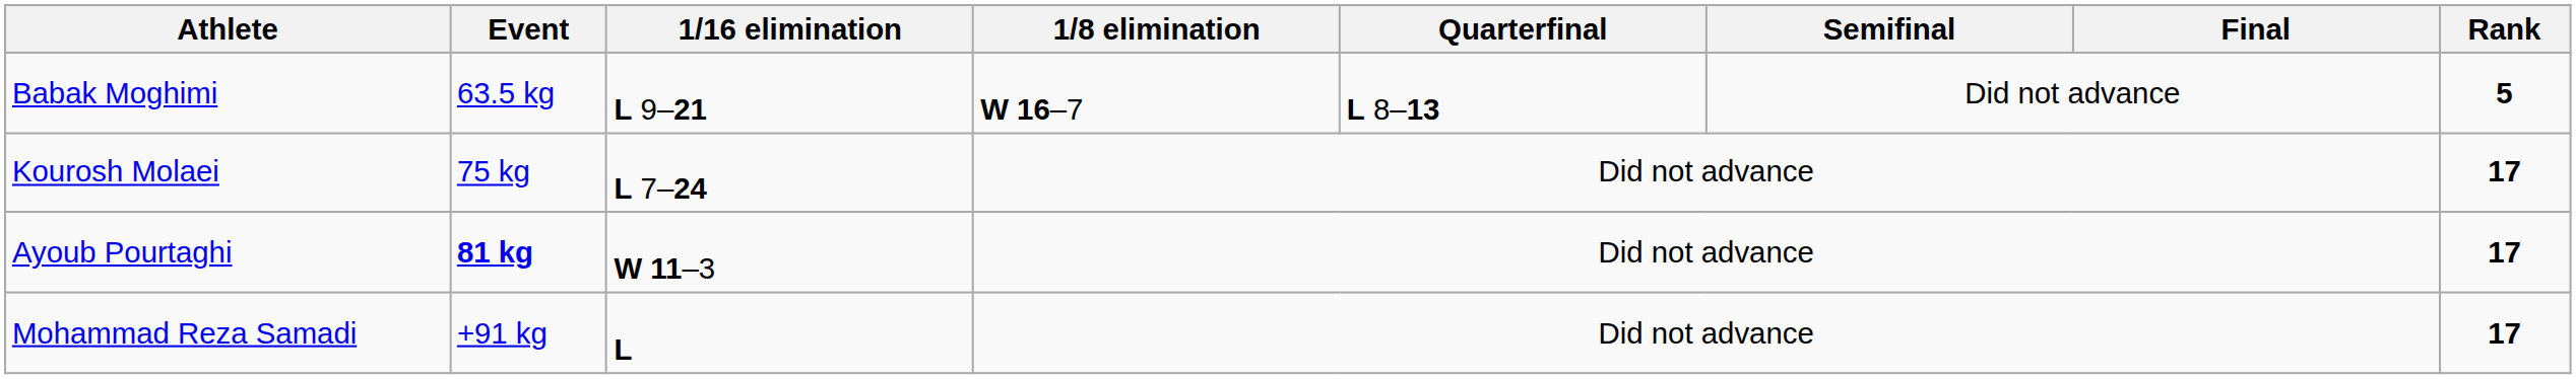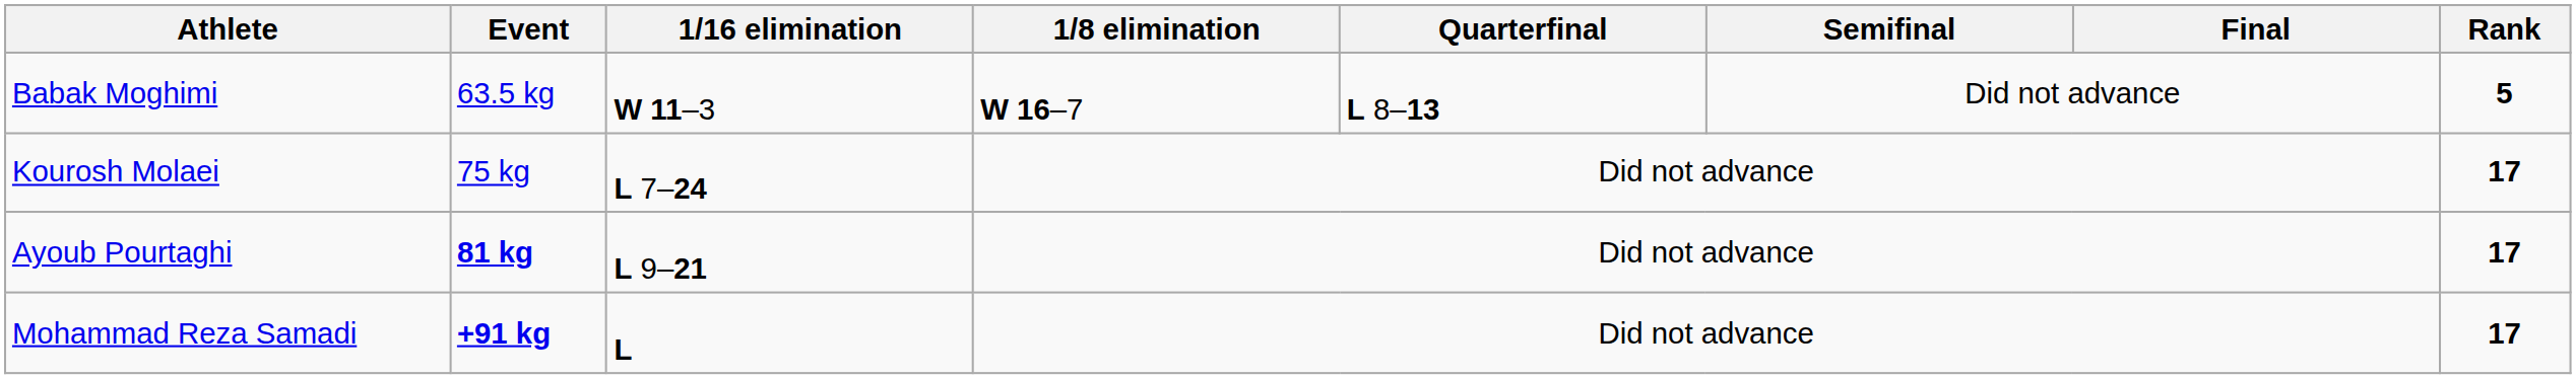Babak Moghimi | 1/16 elimination: L 9–21 -> W 11–3
Ayoub Pourtaghi | 1/16 elimination: W 11–3 -> L 9–21
Mohammad Reza Samadi | Event: normal -> bold
